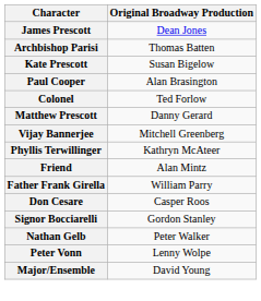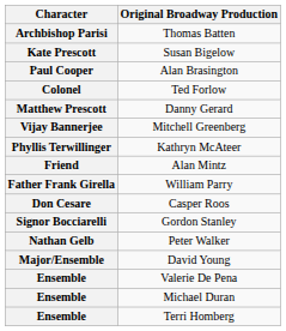- row: James Prescott | Dean Jones
- row: Peter Vonn | Lenny Wolpe
+ row: Ensemble | Valerie De Pena
+ row: Ensemble | Michael Duran
+ row: Ensemble | Terri Homberg
